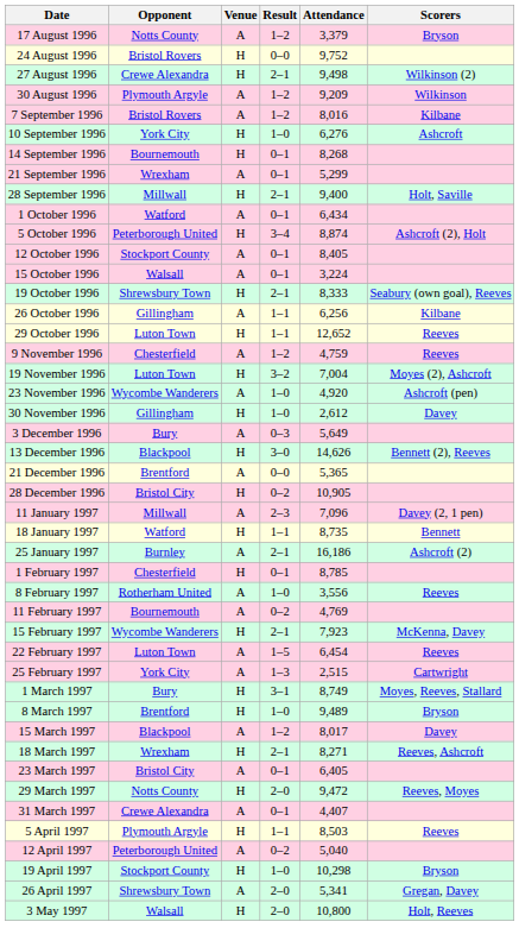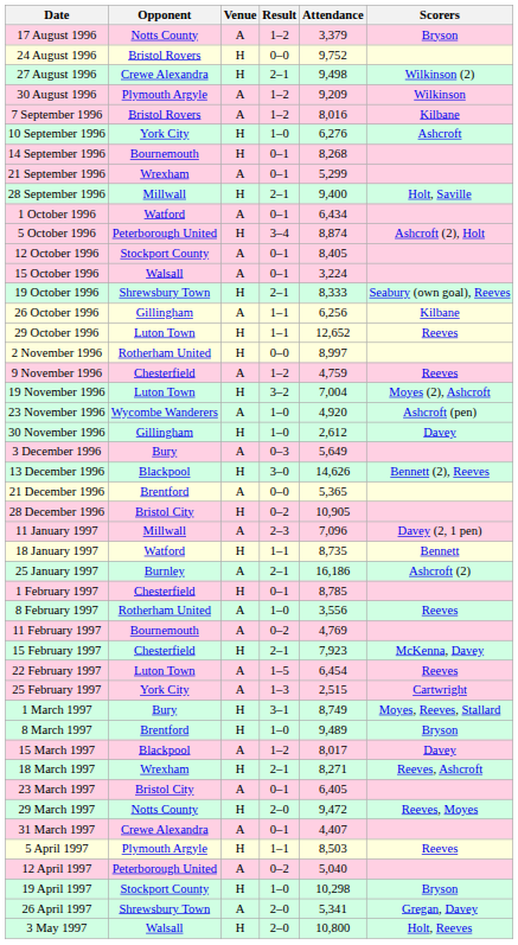+ row: 2 November 1996 | Rotherham United | H | 0–0 | 8,997
15 February 1997 | Opponent: Wycombe Wanderers -> Chesterfield
